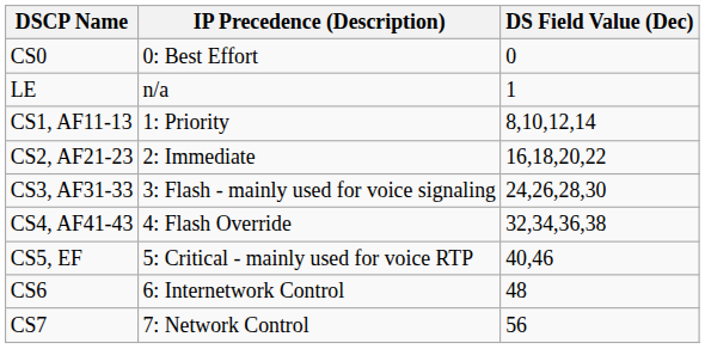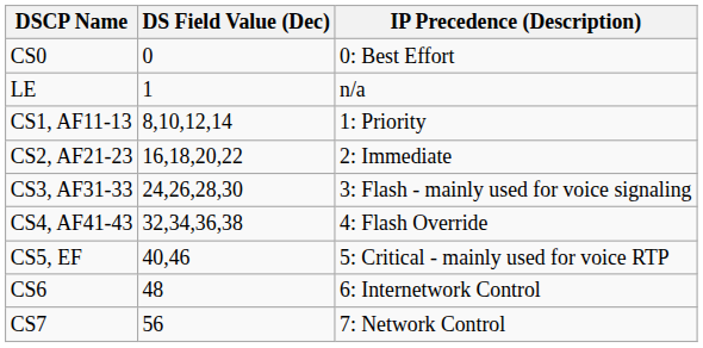columns swapped: DS Field Value (Dec) <-> IP Precedence (Description)
